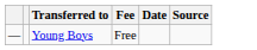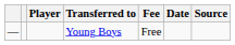+ column: Player
